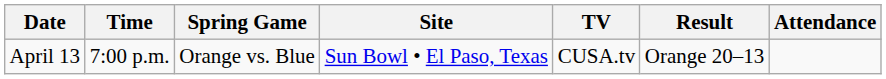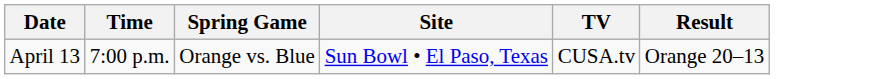- column: Attendance
